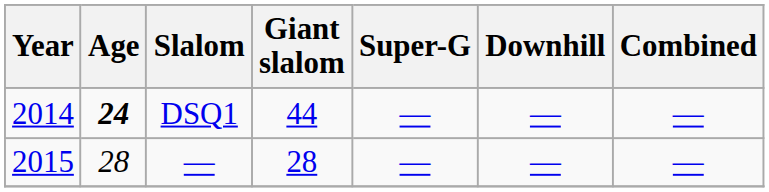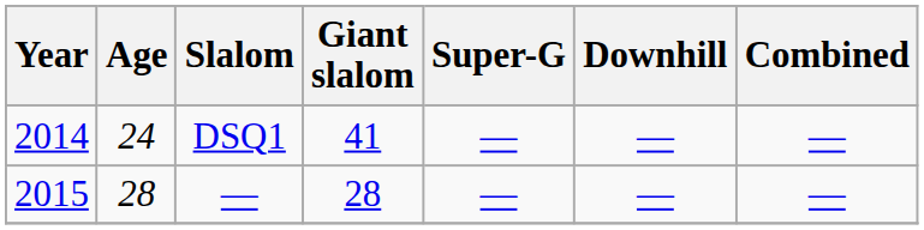DSQ1 | Age: bold -> normal
DSQ1 | Giant slalom: 44 -> 41
